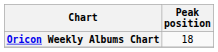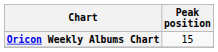Oricon Weekly Albums Chart | Peak position: 18 -> 15
